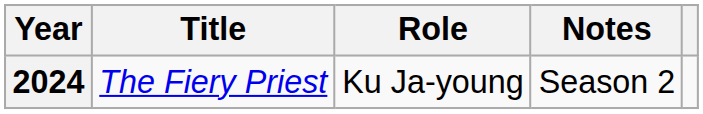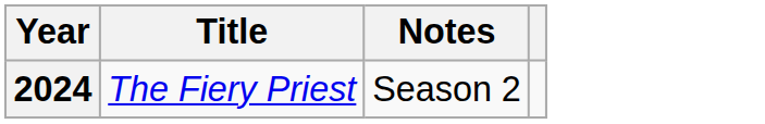- column: Role | Ku Ja-young
